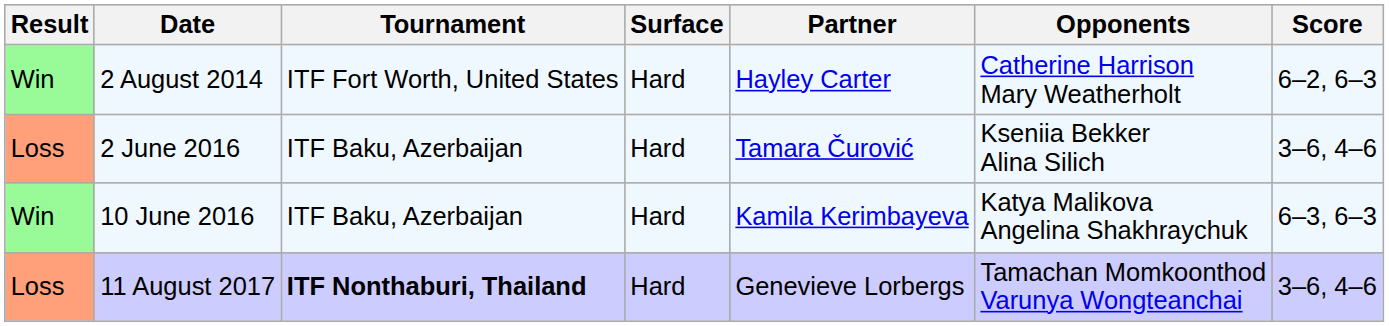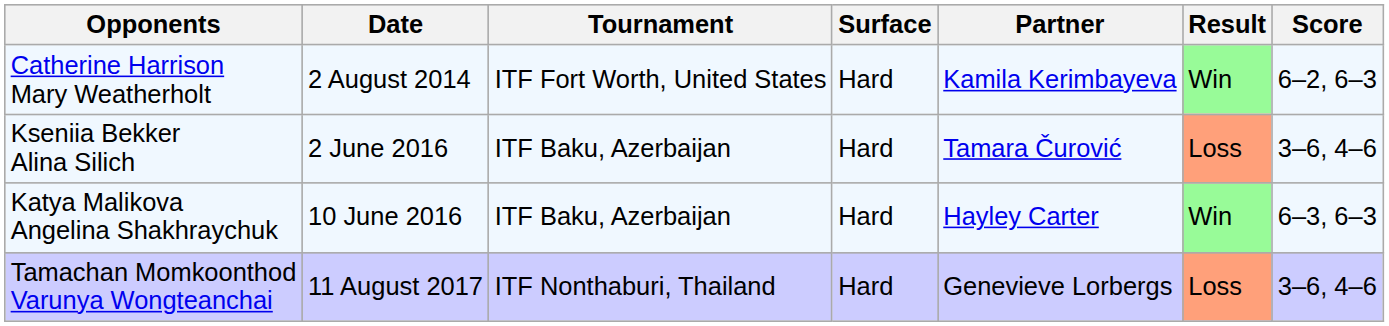columns swapped: Result <-> Opponents
2 August 2014 | Partner: Hayley Carter -> Kamila Kerimbayeva
10 June 2016 | Partner: Kamila Kerimbayeva -> Hayley Carter
11 August 2017 | Tournament: bold -> normal
